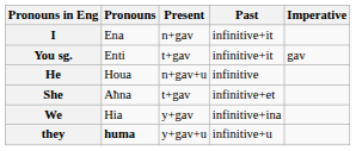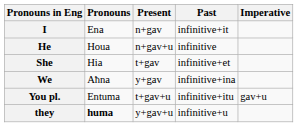- row: You sg. | Enti | t+gav | infinitive+it | gav
She | Pronouns: Aħna -> Hia
We | Pronouns: Hia -> Aħna
+ row: You pl. | Entuma | t+gav+u | infinitive+itu | gav+u
